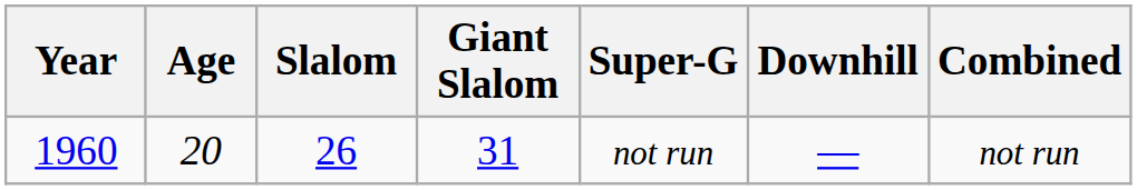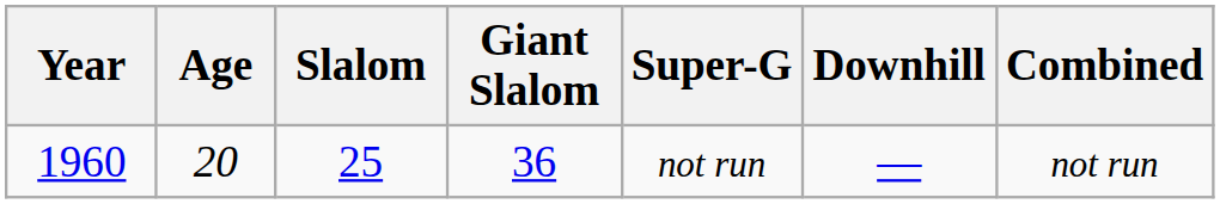1960 | Slalom: 26 -> 25
1960 | Giant Slalom: 31 -> 36
